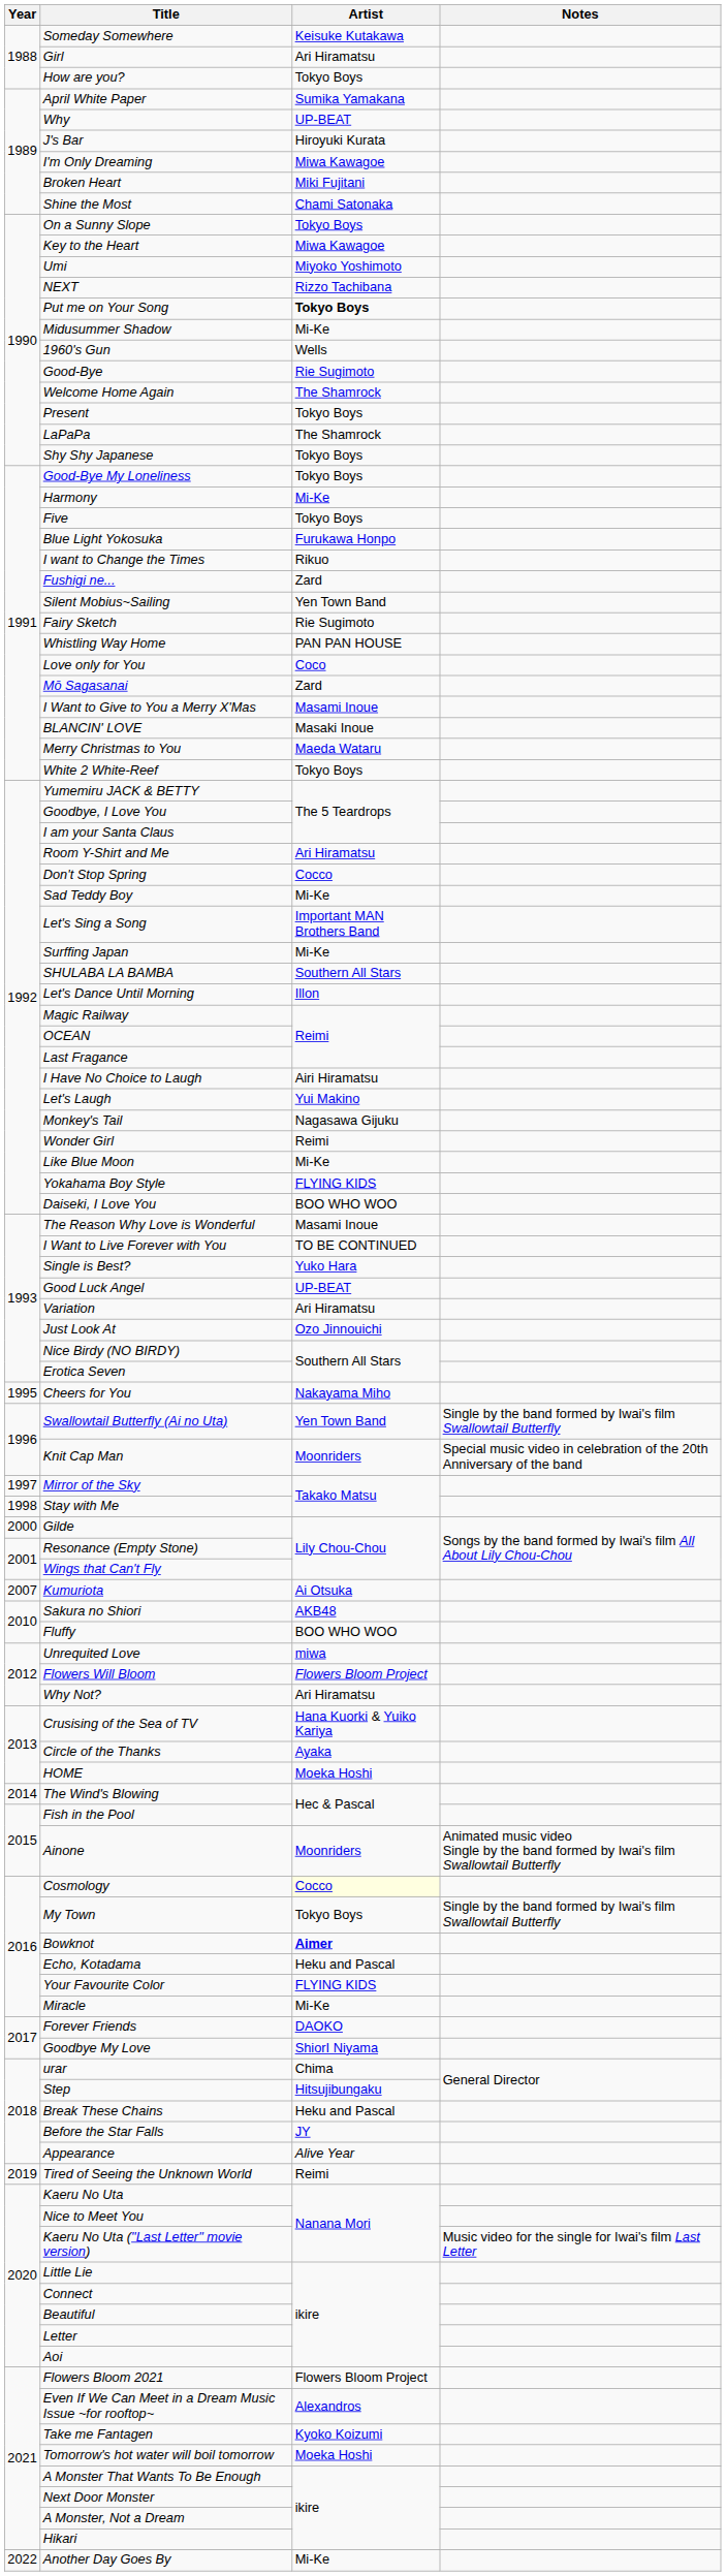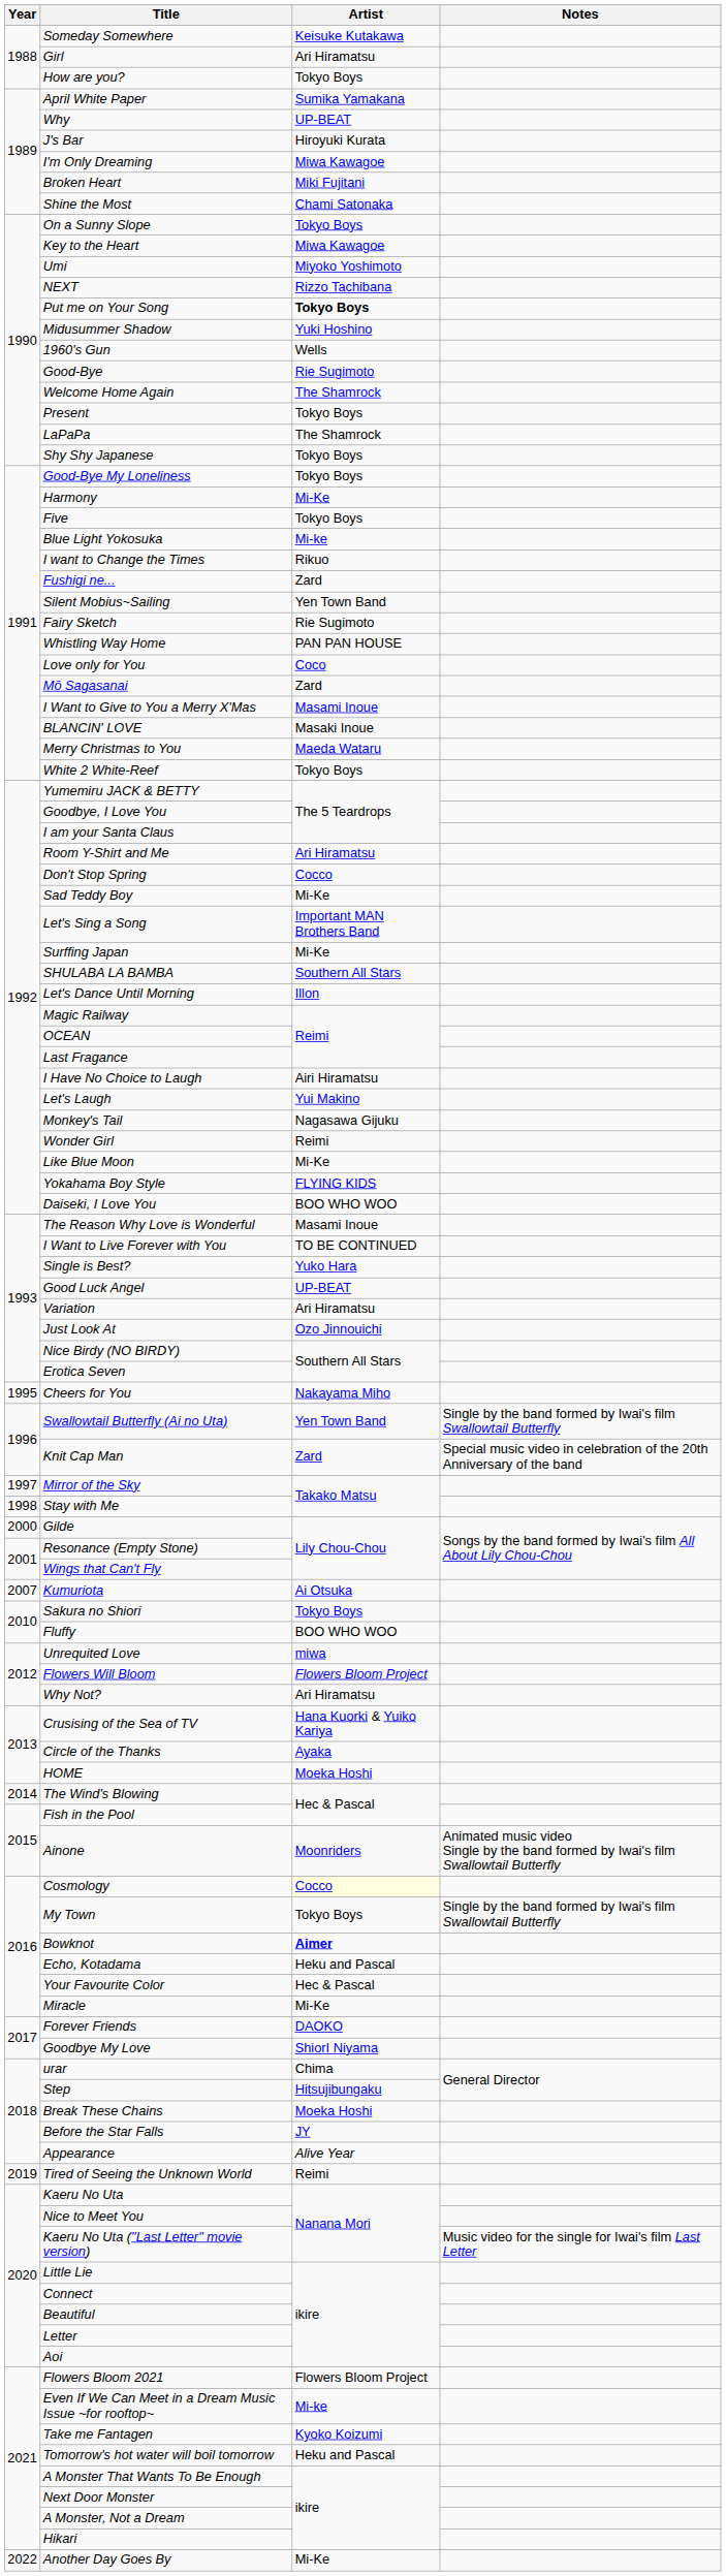Midusummer Shadow | Artist: Mi-Ke -> Yuki Hoshino
Blue Light Yokosuka | Artist: Furukawa Honpo -> Mi-ke
Knit Cap Man | Artist: Moonriders -> Zard
Sakura no Shiori | Artist: AKB48 -> Tokyo Boys
Your Favourite Color | Artist: FLYING KIDS -> Hec & Pascal
Break These Chains | Artist: Heku and Pascal -> Moeka Hoshi
Even If We Can Meet in a Dream Music Issue ~for rooftop~ | Artist: Alexandros -> Mi-ke
Tomorrow's hot water will boil tomorrow | Artist: Moeka Hoshi -> Heku and Pascal
